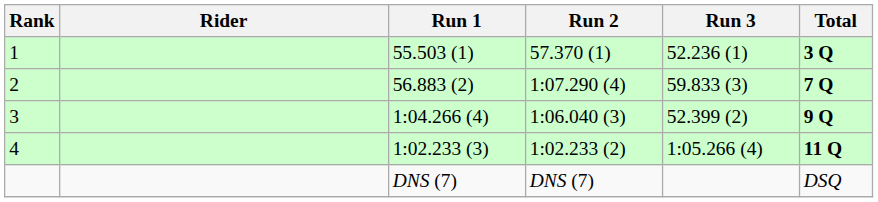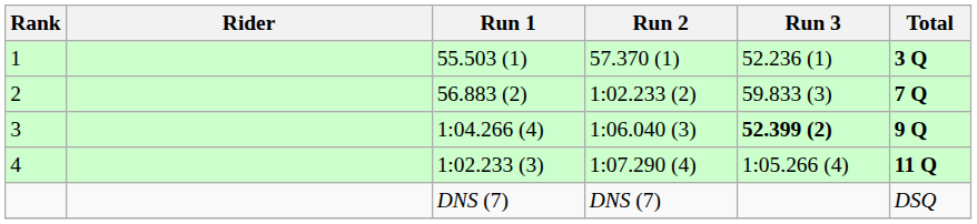2 | Run 2: 1:07.290 (4) -> 1:02.233 (2)
3 | Run 3: normal -> bold
4 | Run 2: 1:02.233 (2) -> 1:07.290 (4)
